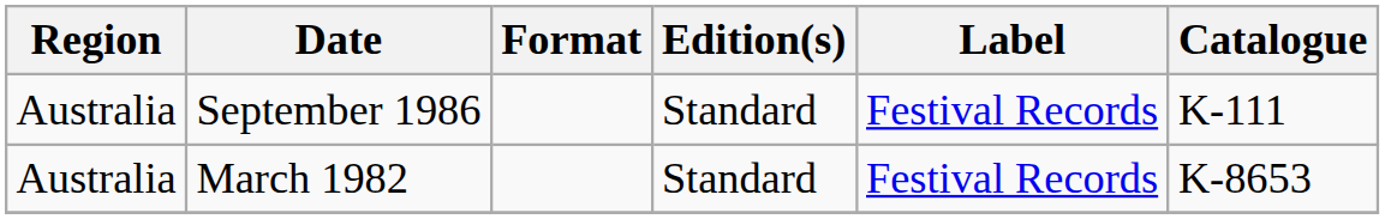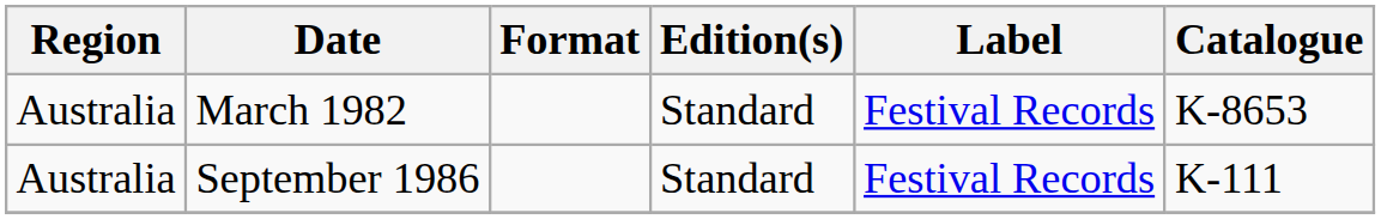rows swapped: March 1982 <-> September 1986
